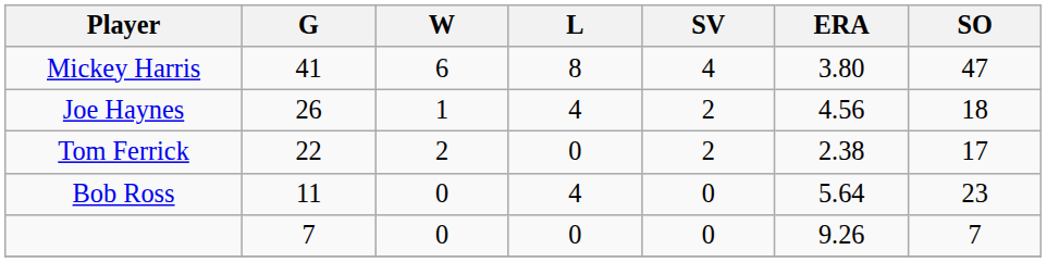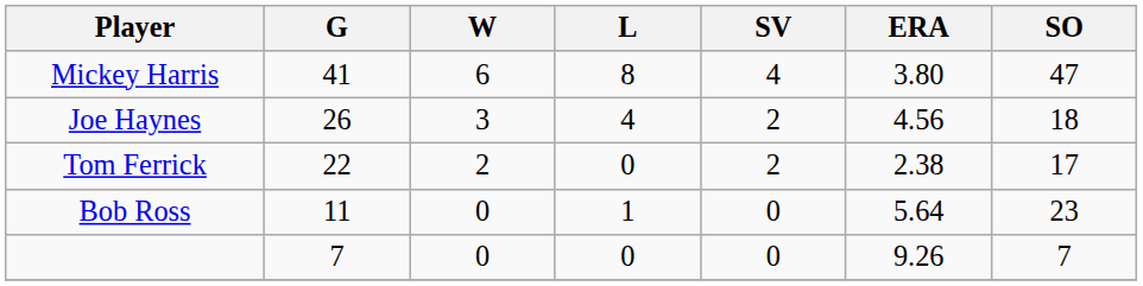Joe Haynes | W: 1 -> 3
Bob Ross | L: 4 -> 1
